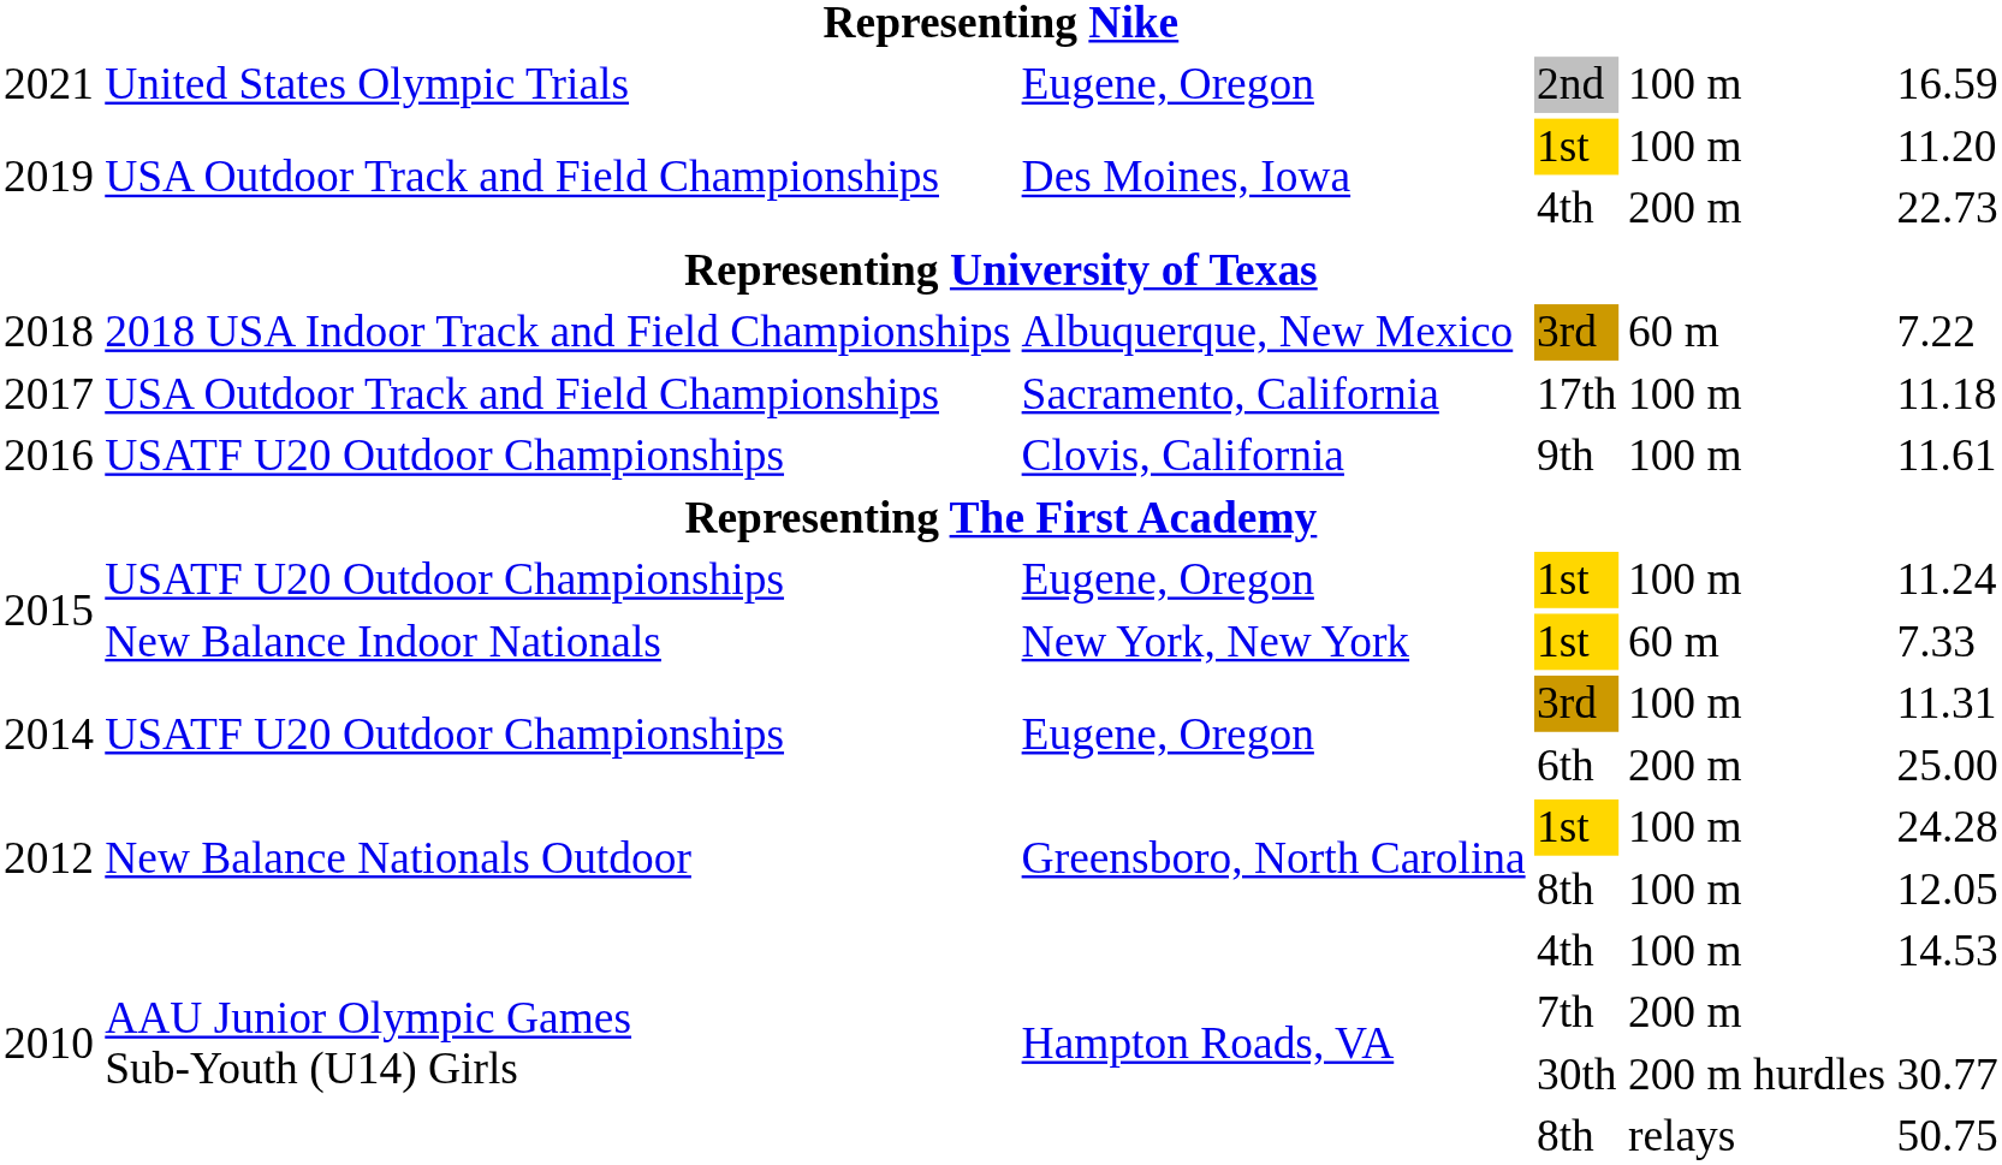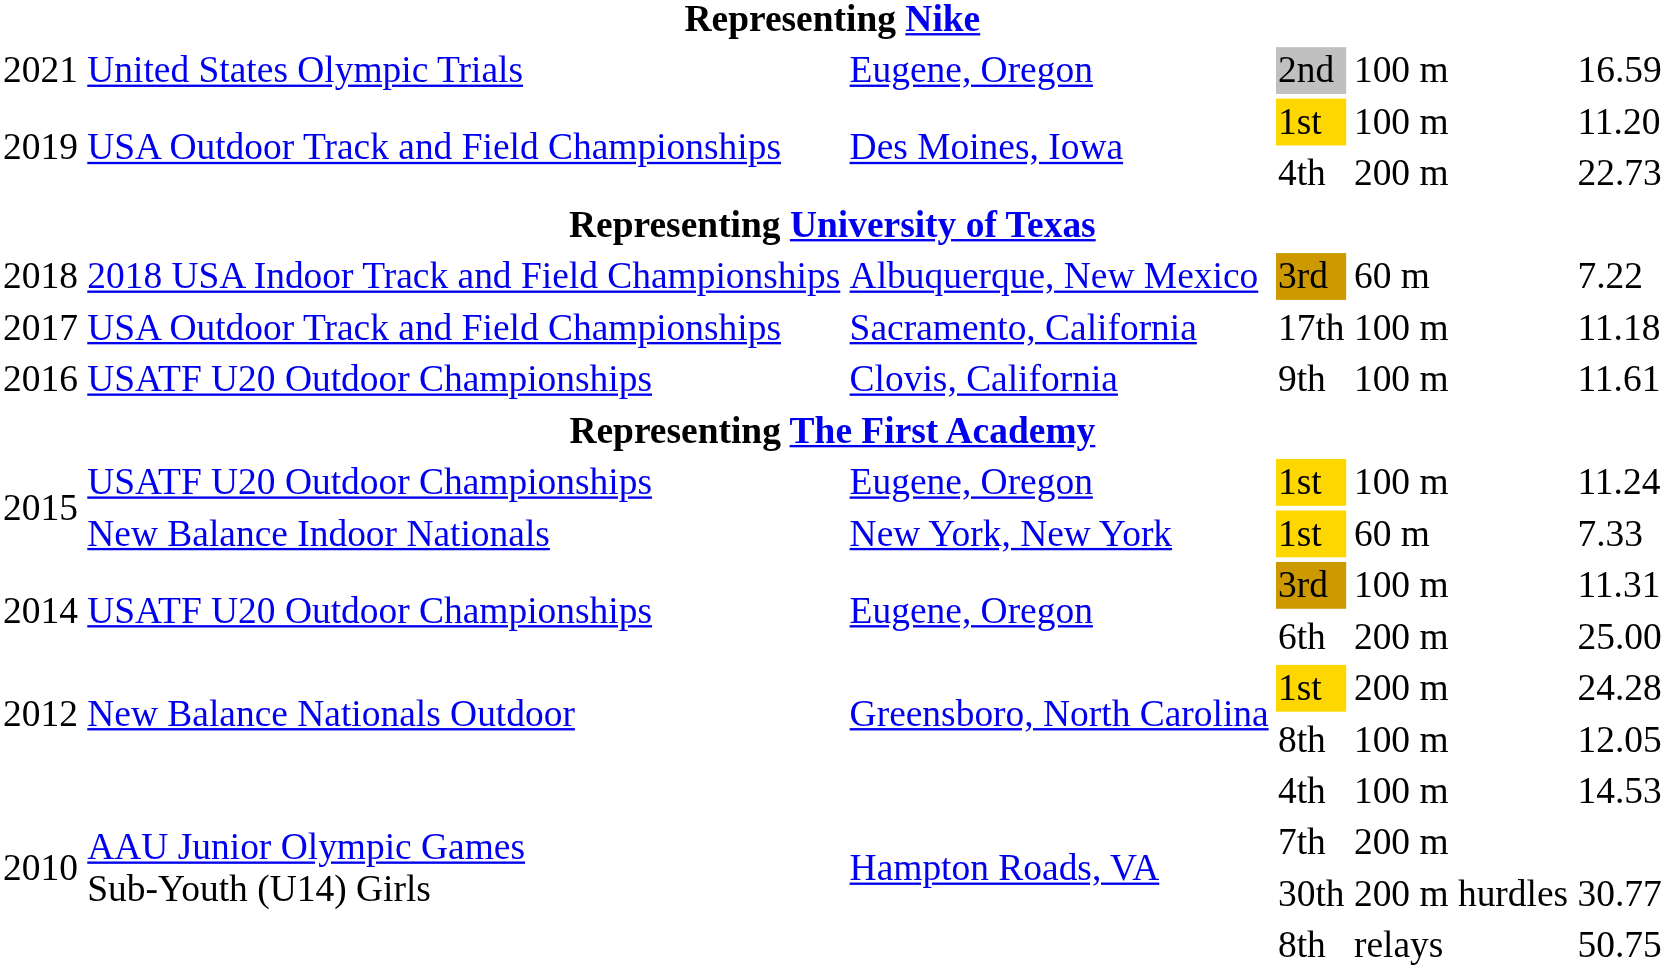Greensboro, North Carolina / 1st | column 5: 100 m -> 200 m
